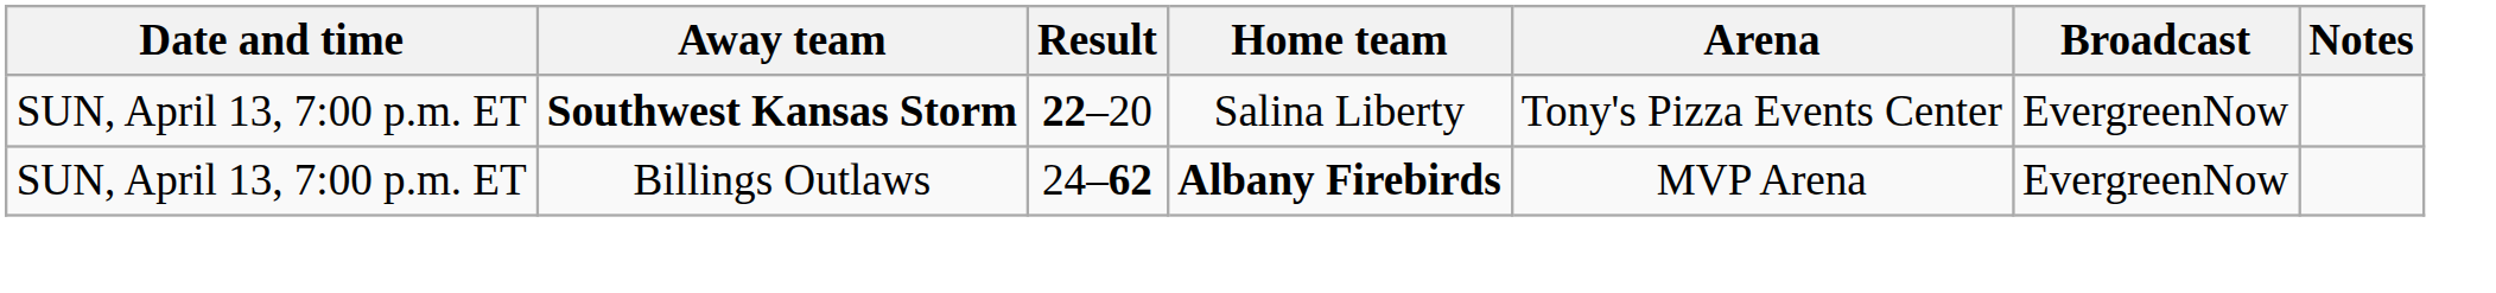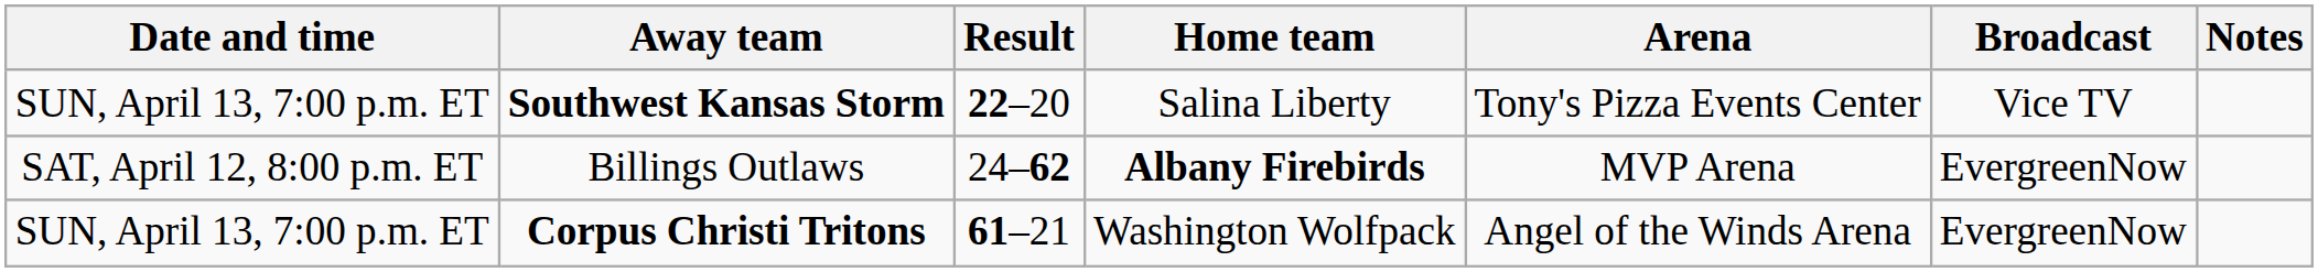Southwest Kansas Storm | Broadcast: EvergreenNow -> Vice TV
Billings Outlaws | Date and time: SUN, April 13, 7:00 p.m. ET -> SAT, April 12, 8:00 p.m. ET
+ row: SUN, April 13, 7:00 p.m. ET | Corpus Christi Tritons | 61–21 | Washington Wolfpack | Angel of the Winds Arena | EvergreenNow
